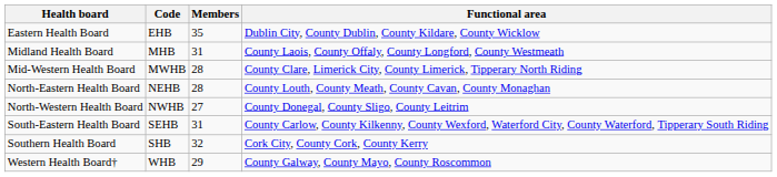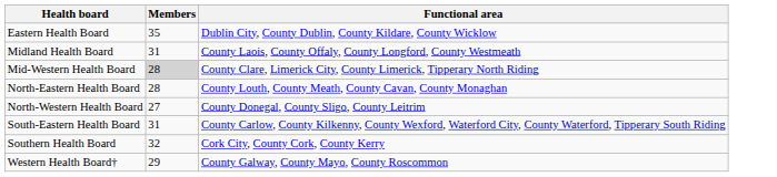- column: Code | EHB | MHB | MWHB | NEHB | NWHB | SEHB | SHB | WHB
Mid-Western Health Board | Members: no background -> lightgrey background
